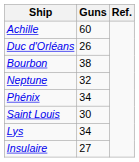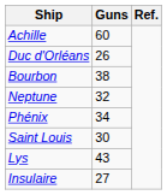Lys | Guns: 34 -> 43
